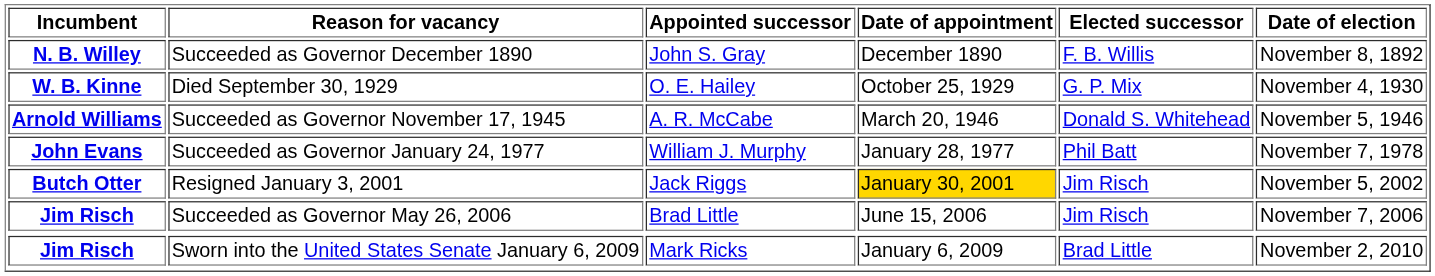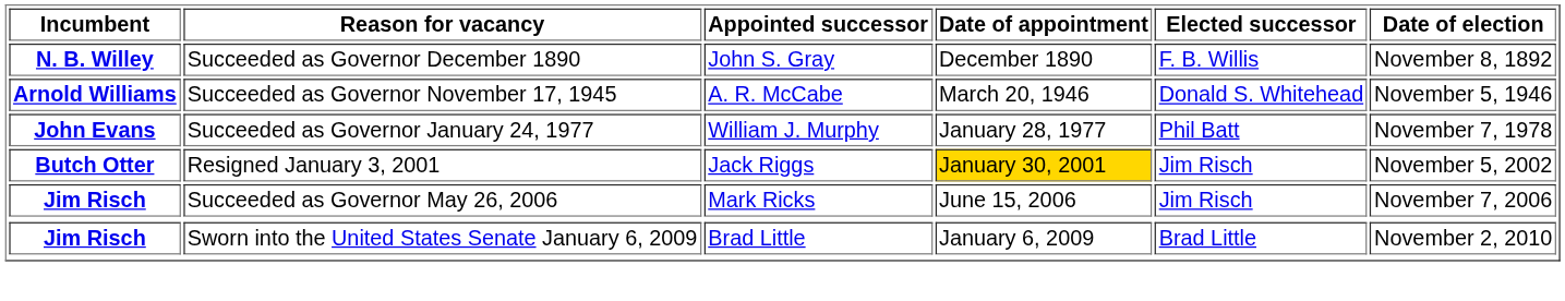- row: W. B. Kinne | Died September 30, 1929 | O. E. Hailey | October 25, 1929 | G. P. Mix | November 4, 1930
Succeeded as Governor May 26, 2006 | Appointed successor: Brad Little -> Mark Ricks
Sworn into the United States Senate January 6, 2009 | Appointed successor: Mark Ricks -> Brad Little
